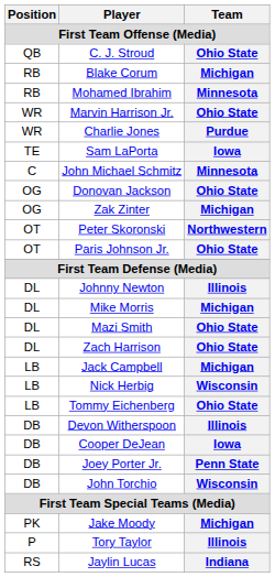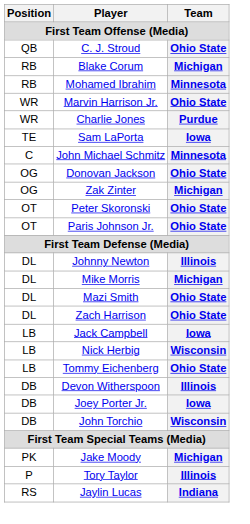Peter Skoronski | Team: Northwestern -> Ohio State
Jack Campbell | Team: Michigan -> Iowa
- row: DB | Cooper DeJean | Iowa
Joey Porter Jr. | Team: Penn State -> Iowa
